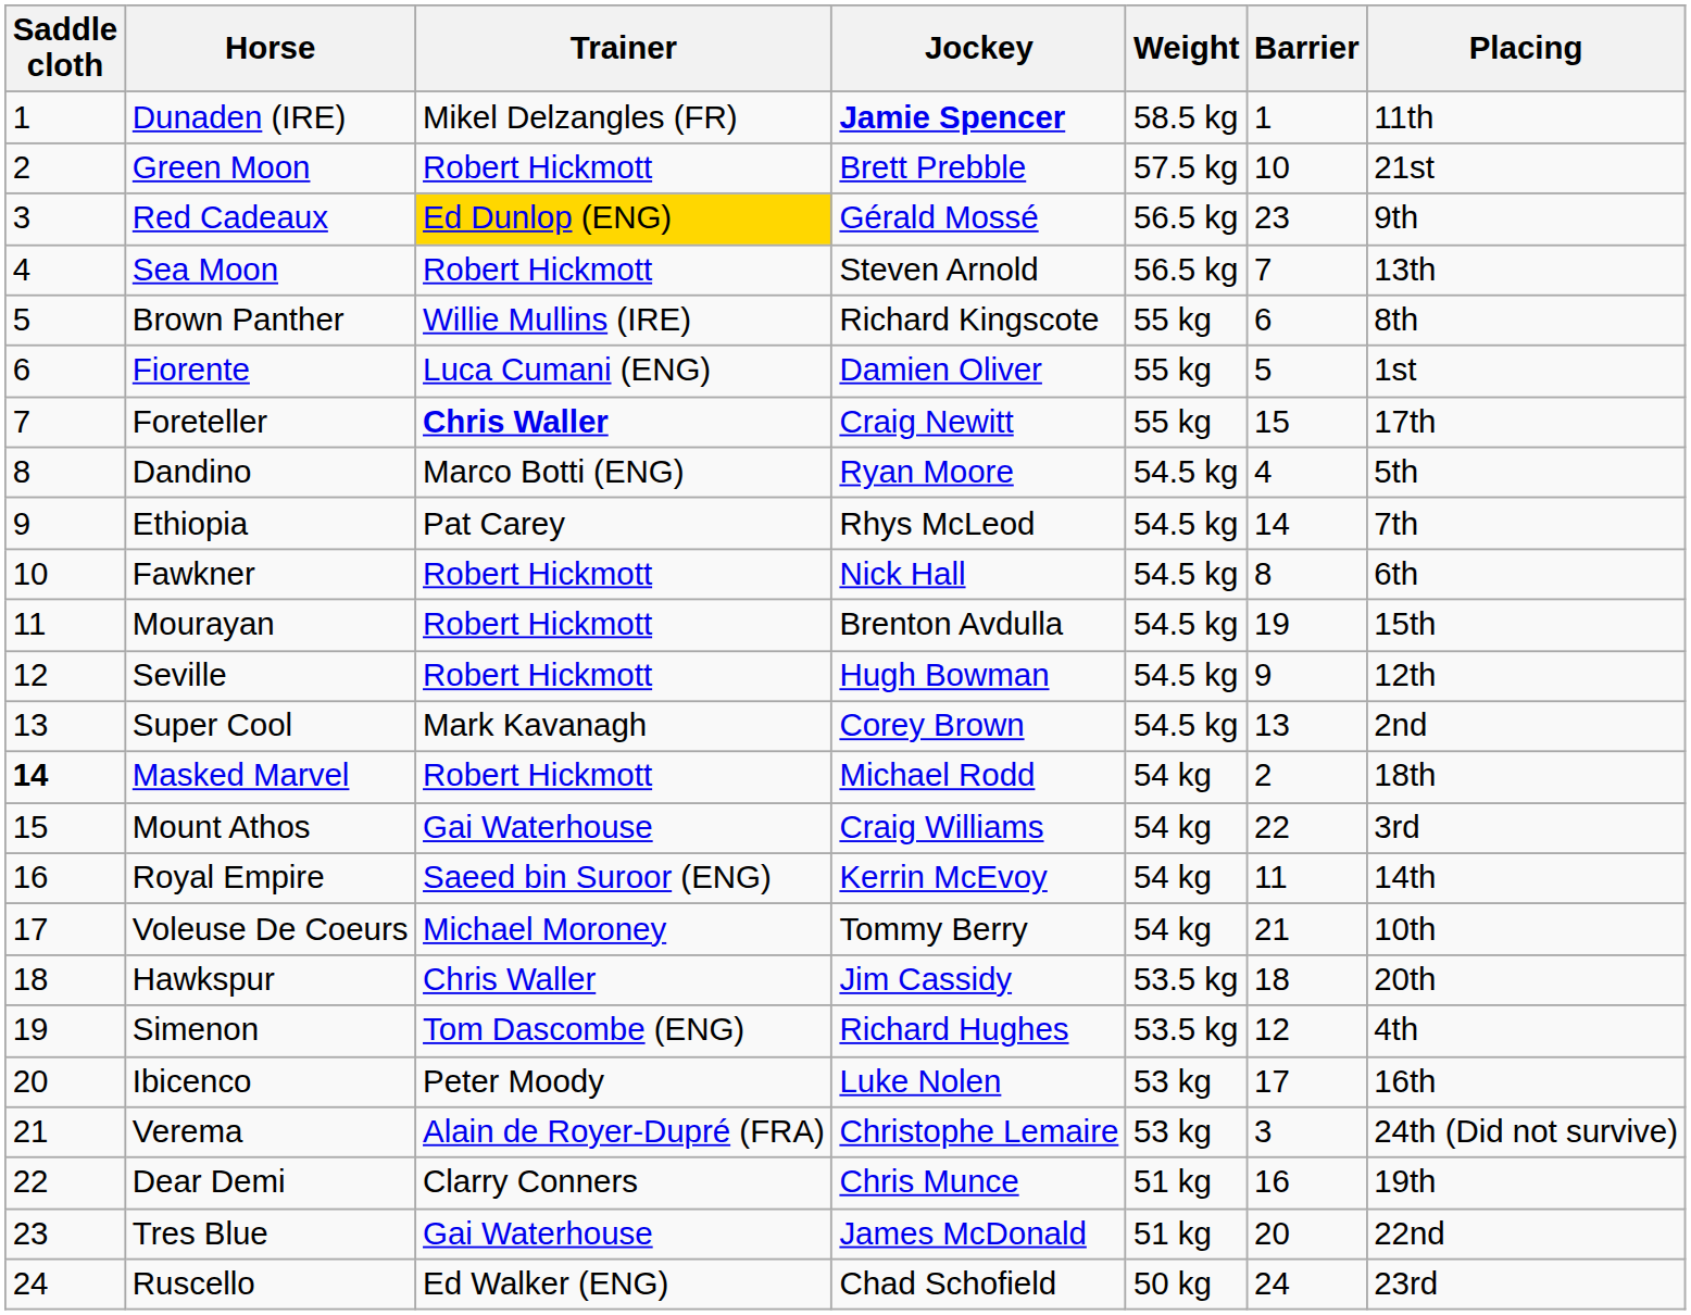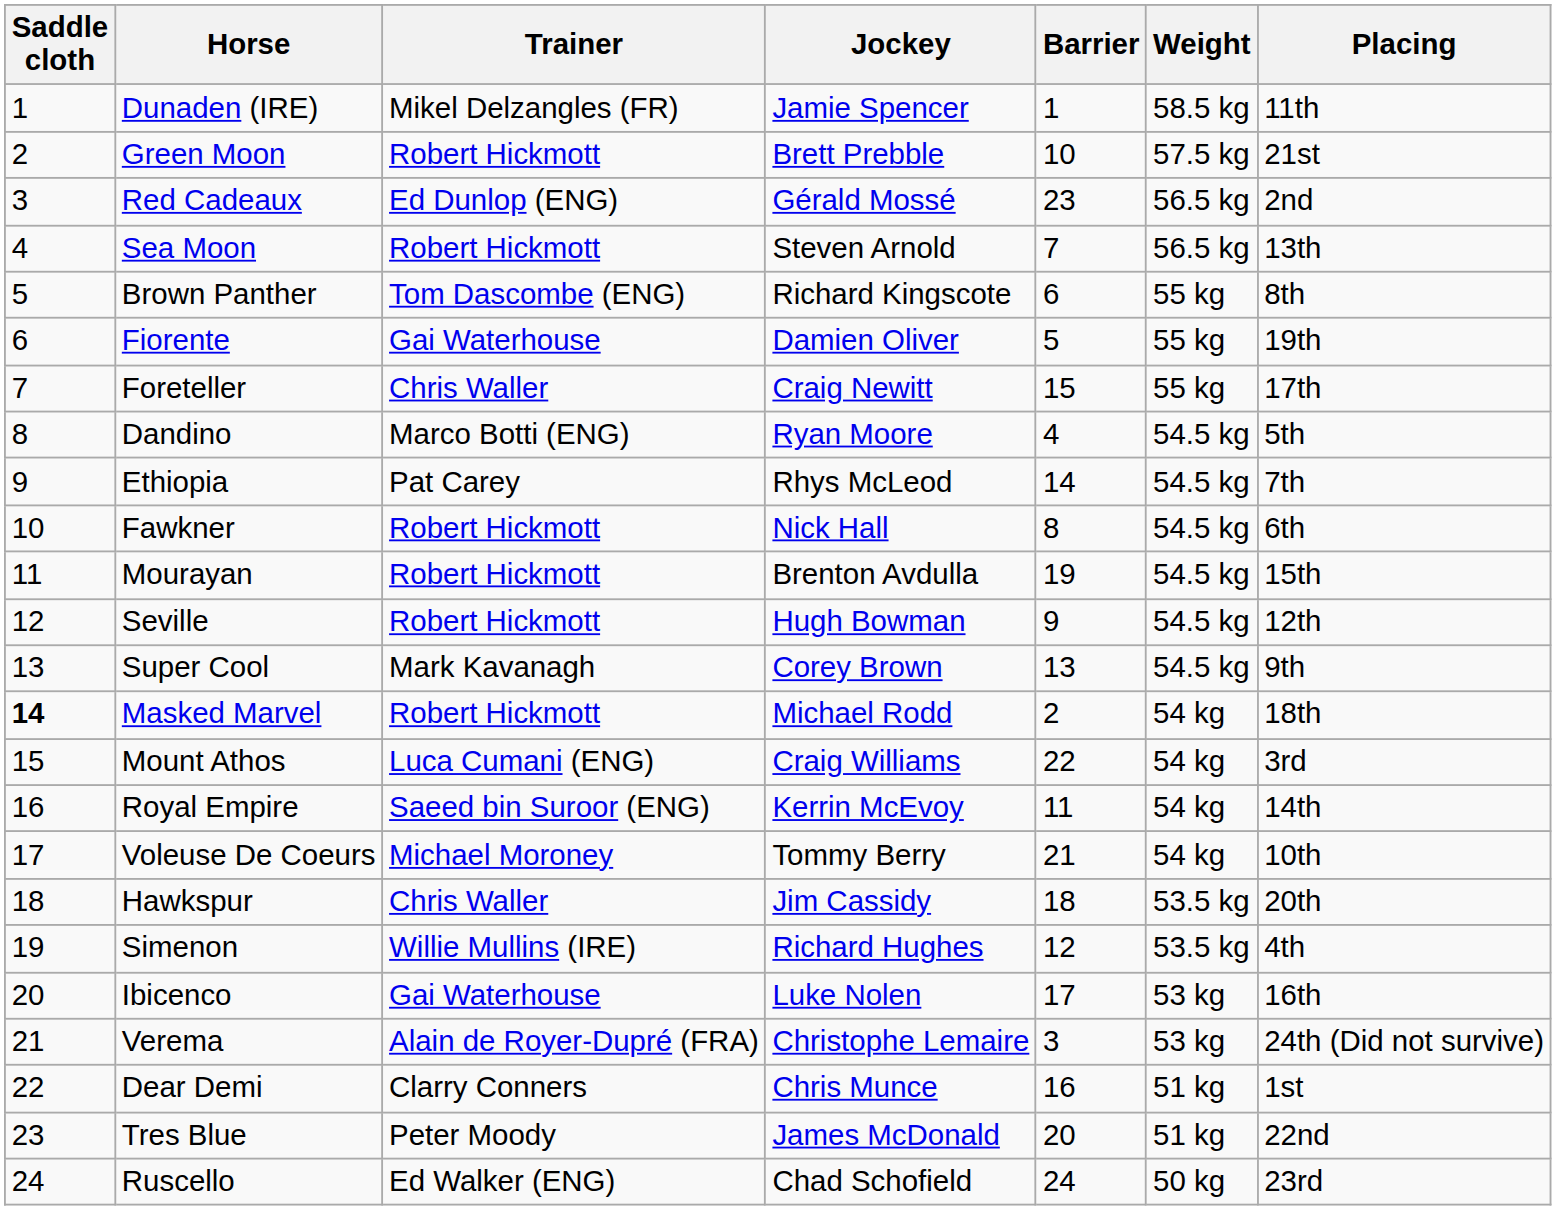columns swapped: Weight <-> Barrier
Dunaden (IRE) | Jockey: bold -> normal
Red Cadeaux | Trainer: gold background -> no background
Red Cadeaux | Placing: 9th -> 2nd
Brown Panther | Trainer: Willie Mullins (IRE) -> Tom Dascombe (ENG)
Fiorente | Trainer: Luca Cumani (ENG) -> Gai Waterhouse
Fiorente | Placing: 1st -> 19th
Foreteller | Trainer: bold -> normal
Super Cool | Placing: 2nd -> 9th
Mount Athos | Trainer: Gai Waterhouse -> Luca Cumani (ENG)
Simenon | Trainer: Tom Dascombe (ENG) -> Willie Mullins (IRE)
Ibicenco | Trainer: Peter Moody -> Gai Waterhouse
Dear Demi | Placing: 19th -> 1st
Tres Blue | Trainer: Gai Waterhouse -> Peter Moody
